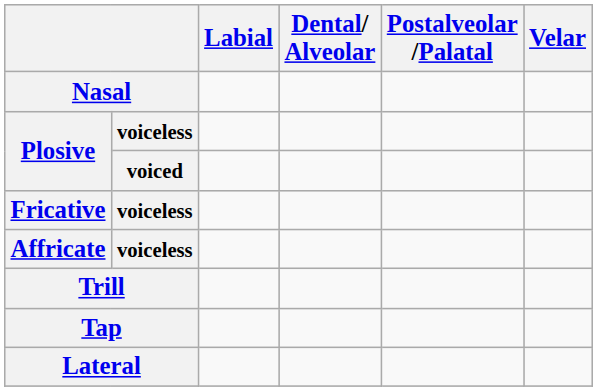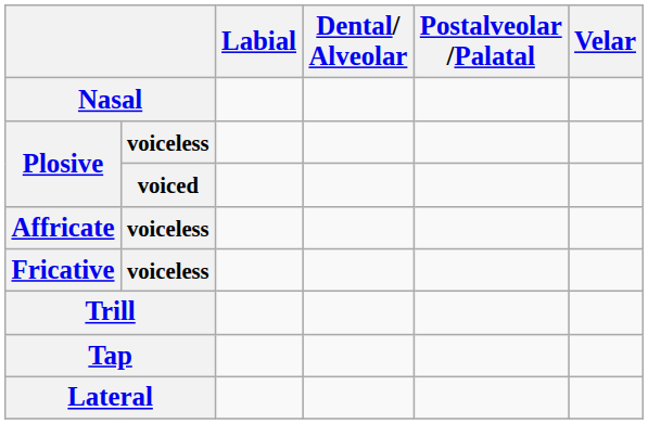rows swapped: Affricate <-> Fricative
